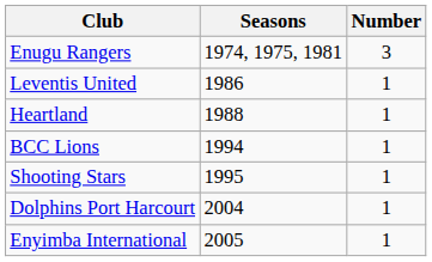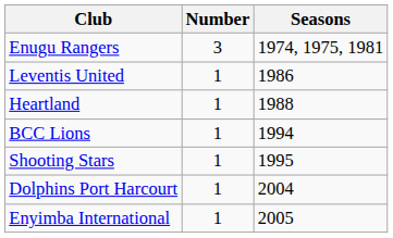columns swapped: Number <-> Seasons
